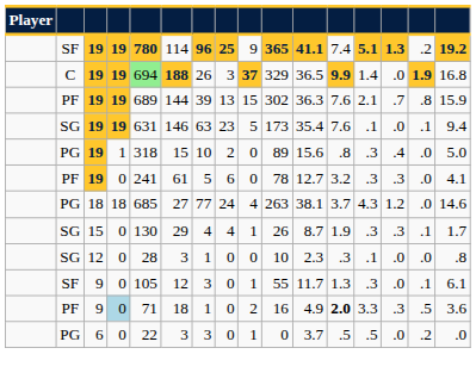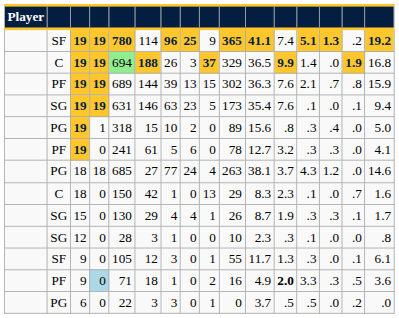+ row: C | 18 | 0 | 150 | 42 | 1 | 0 | 13 | 29 | 8.3 | 2.3 | .1 | .0 | .7 | 1.6
